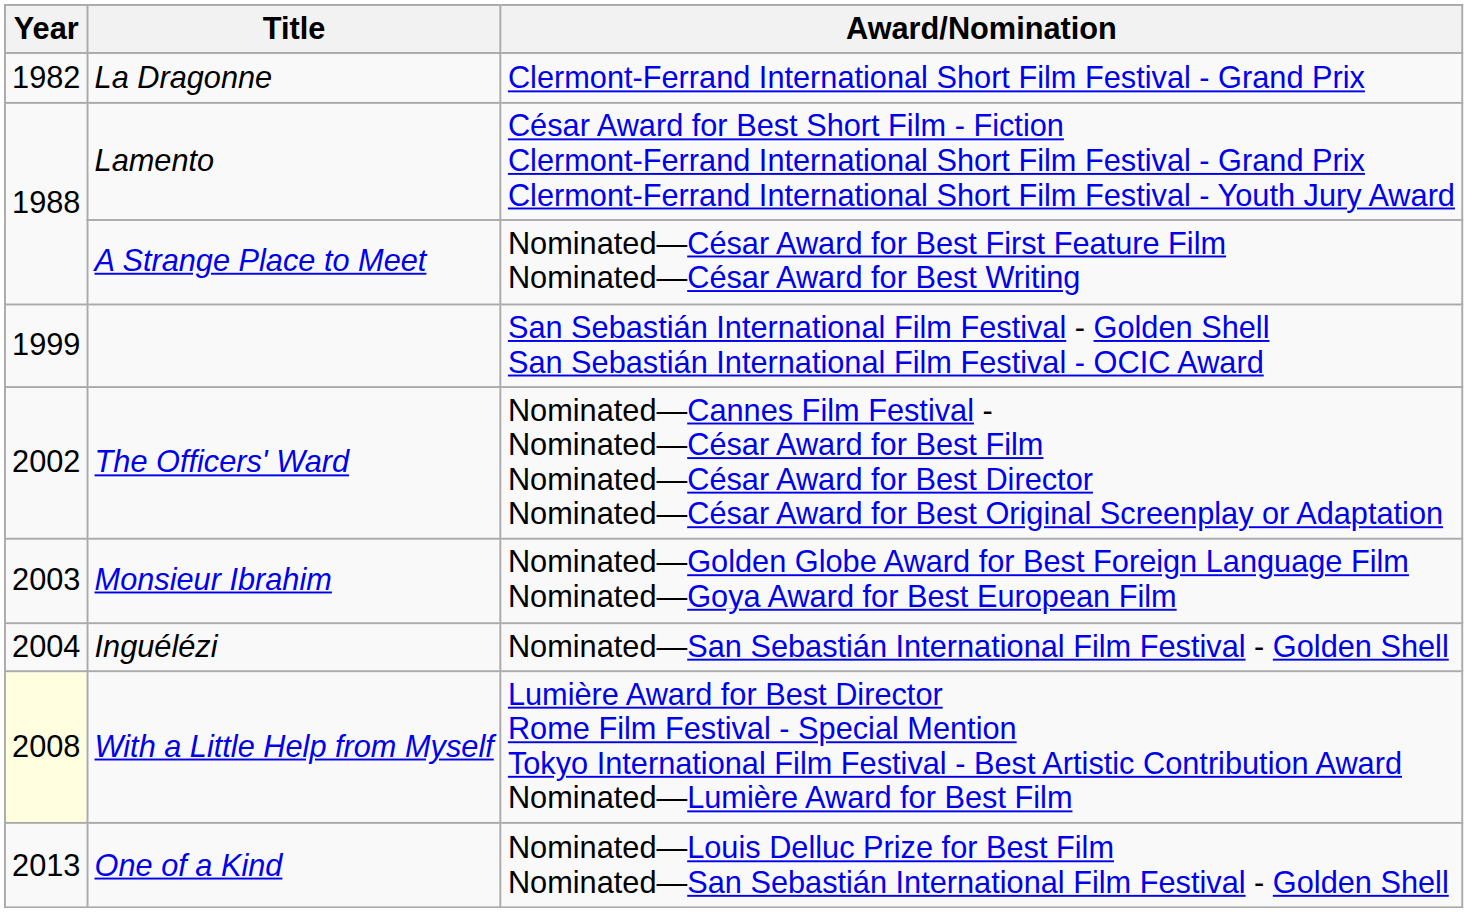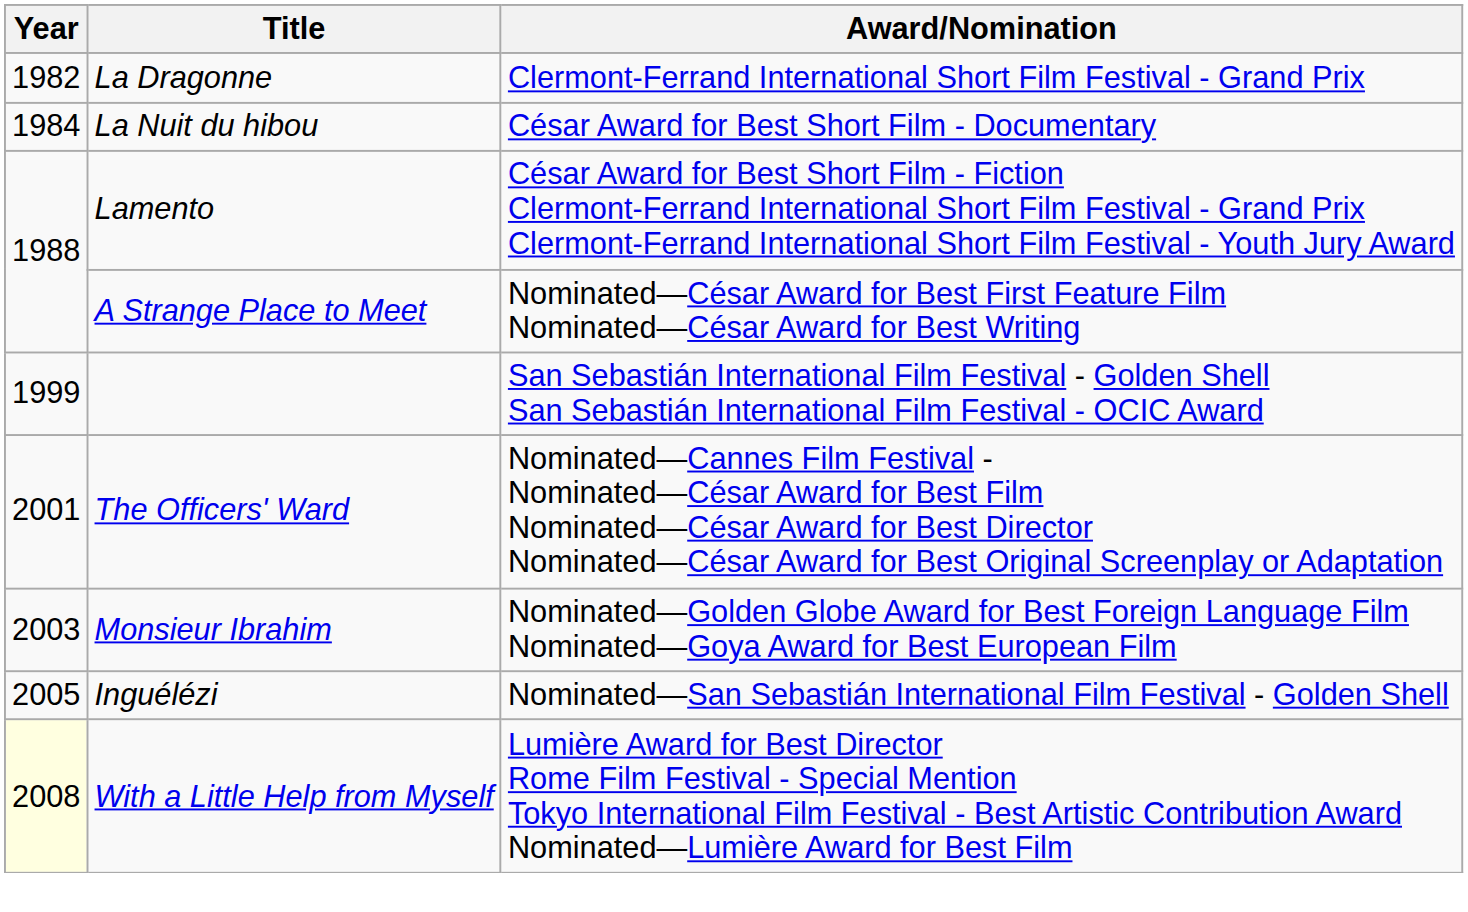+ row: 1984 | La Nuit du hibou | César Award for Best Short Film - Documentary
The Officers' Ward | Year: 2002 -> 2001
Inguélézi | Year: 2004 -> 2005
- row: 2013 | One of a Kind | Nominated—Louis Delluc Prize for Best Film Nominated—San Sebastián International Film Festival - Golden Shell
